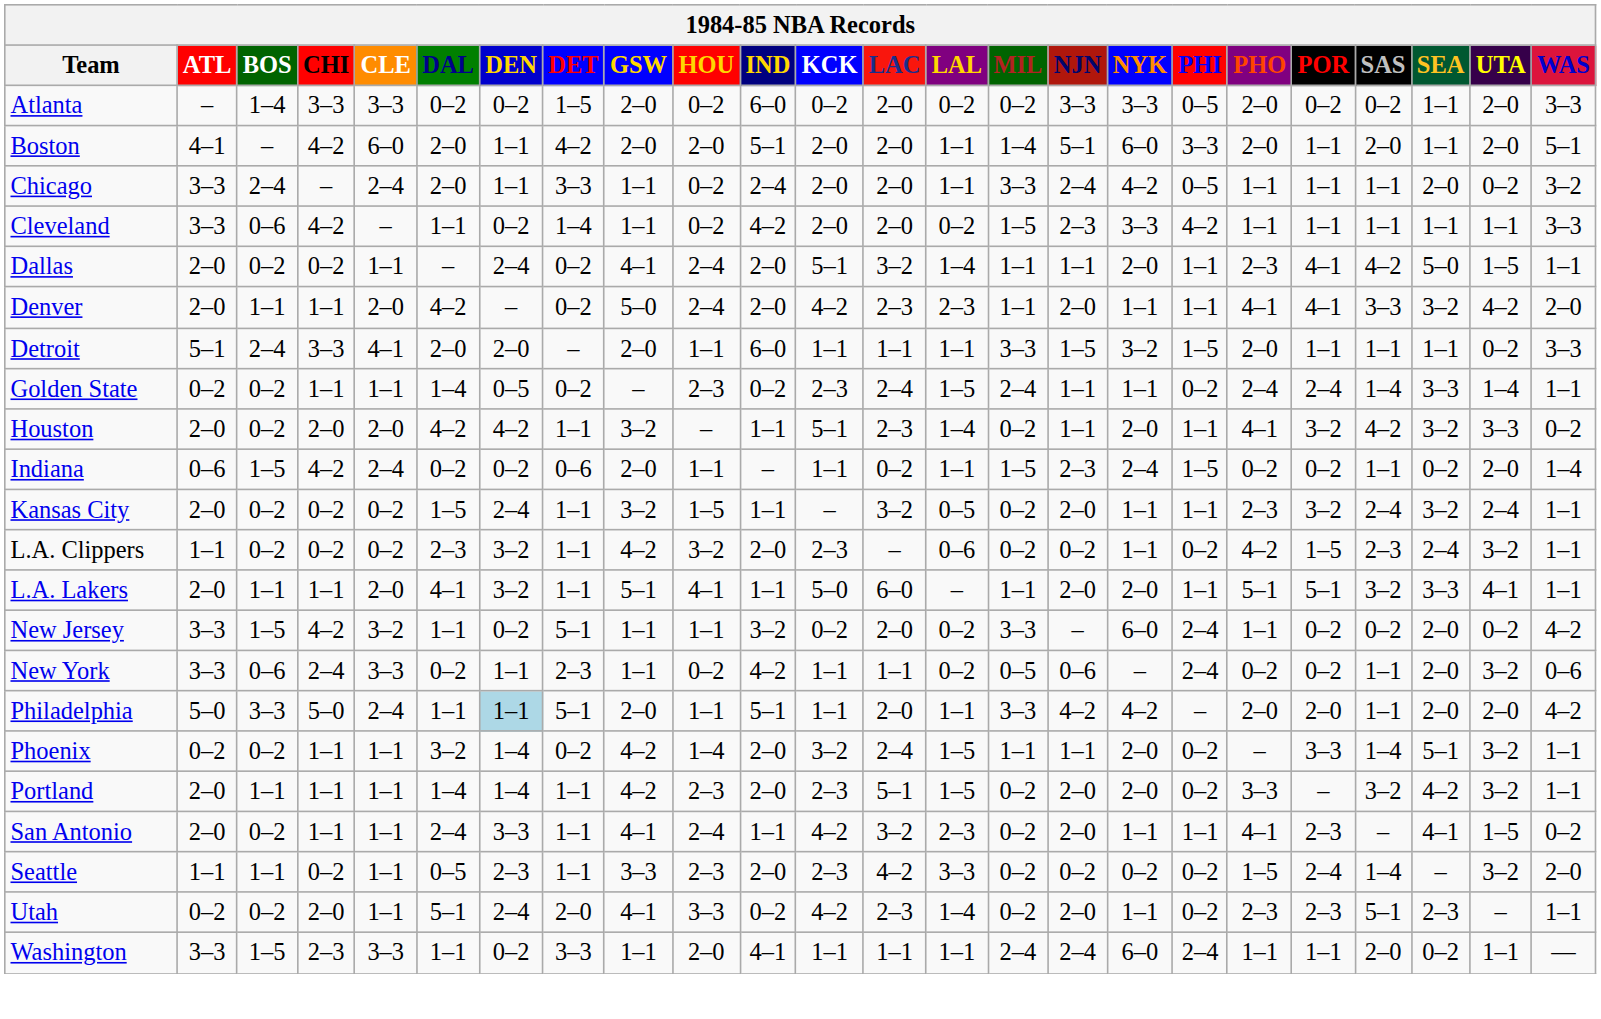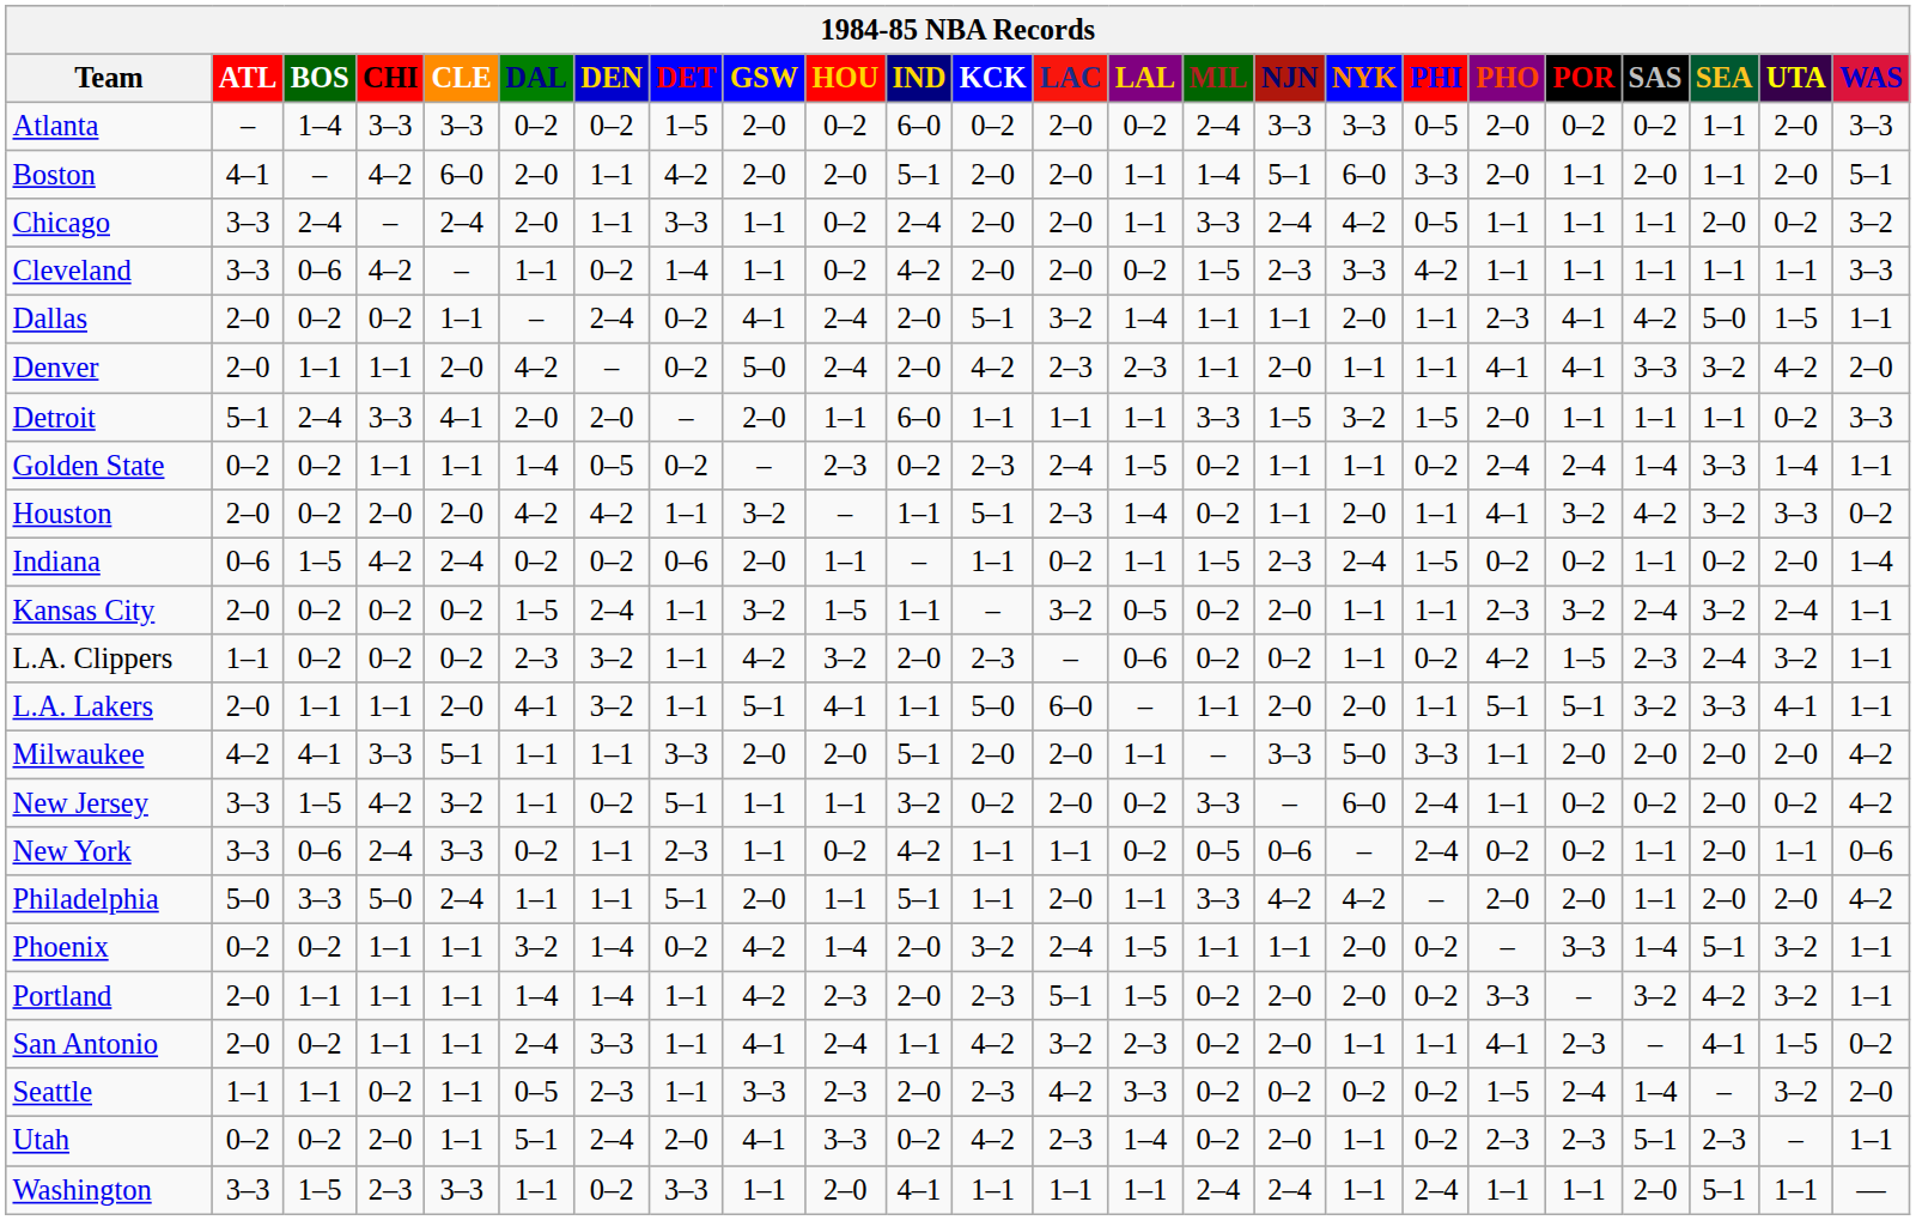Atlanta | MIL: 0–2 -> 2–4
Golden State | MIL: 2–4 -> 0–2
+ row: Milwaukee | 4–2 | 4–1 | 3–3 | 5–1 | 1–1 | 1–1 | 3–3 | 2–0 | 2–0 | 5–1 | 2–0 | 2–0 | 1–1 | – | 3–3 | 5–0 | 3–3 | 1–1 | 2–0 | 2–0 | 2–0 | 2–0 | 4–2
New York | UTA: 3–2 -> 1–1
Philadelphia | DEN: lightblue background -> no background
Washington | NYK: 6–0 -> 1–1
Washington | SEA: 0–2 -> 5–1
